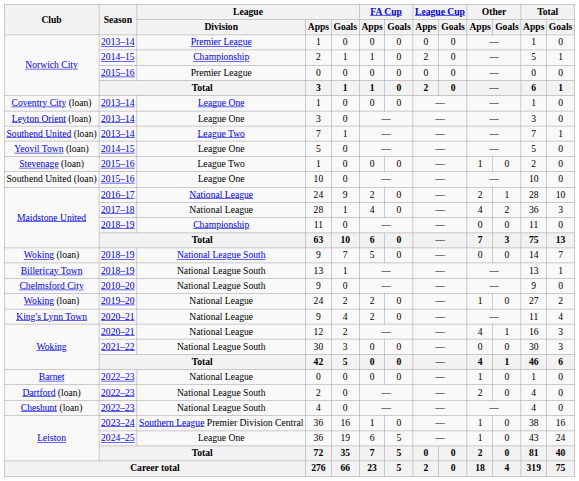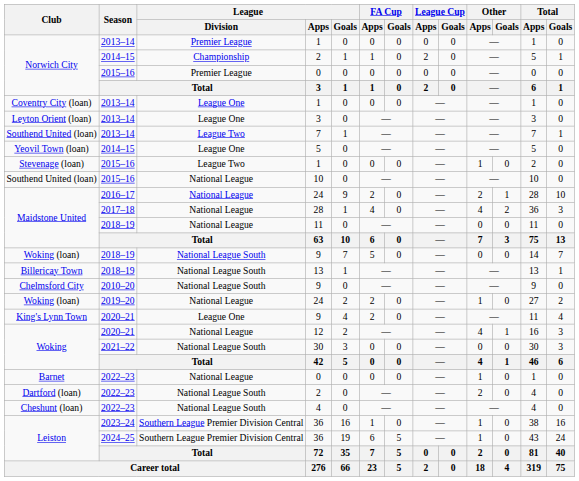Southend United (loan) / 2015–16 | League / Division: League One -> National League
Maidstone United / 2018–19 | League / Division: Championship -> National League
King's Lynn Town | League / Division: National League -> League One
Leiston / 2024–25 | League / Division: League One -> Southern League Premier Division Central
